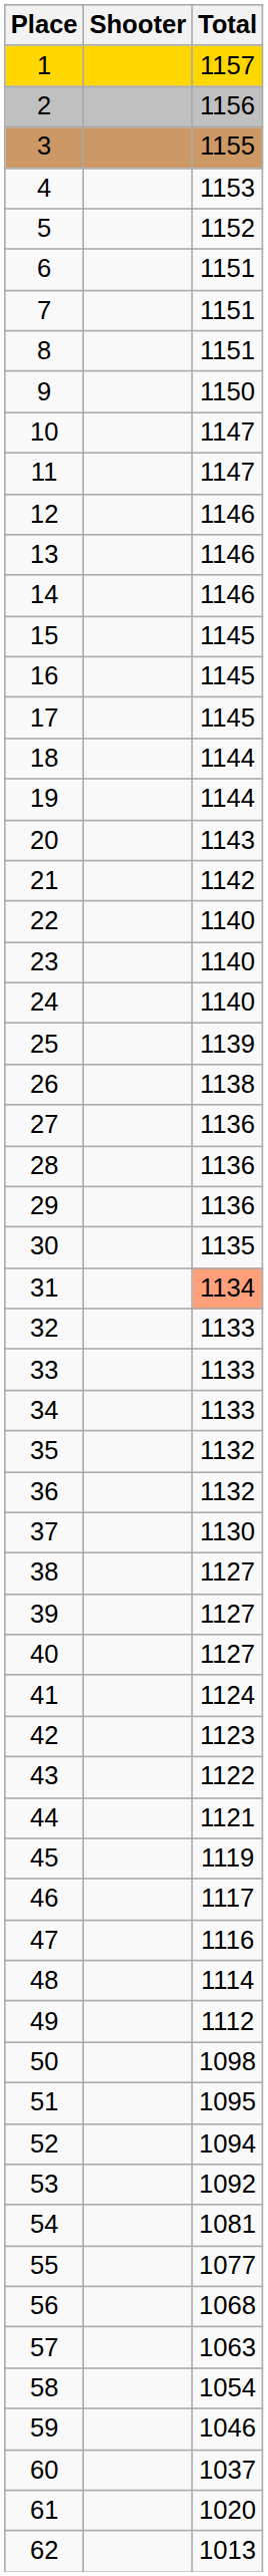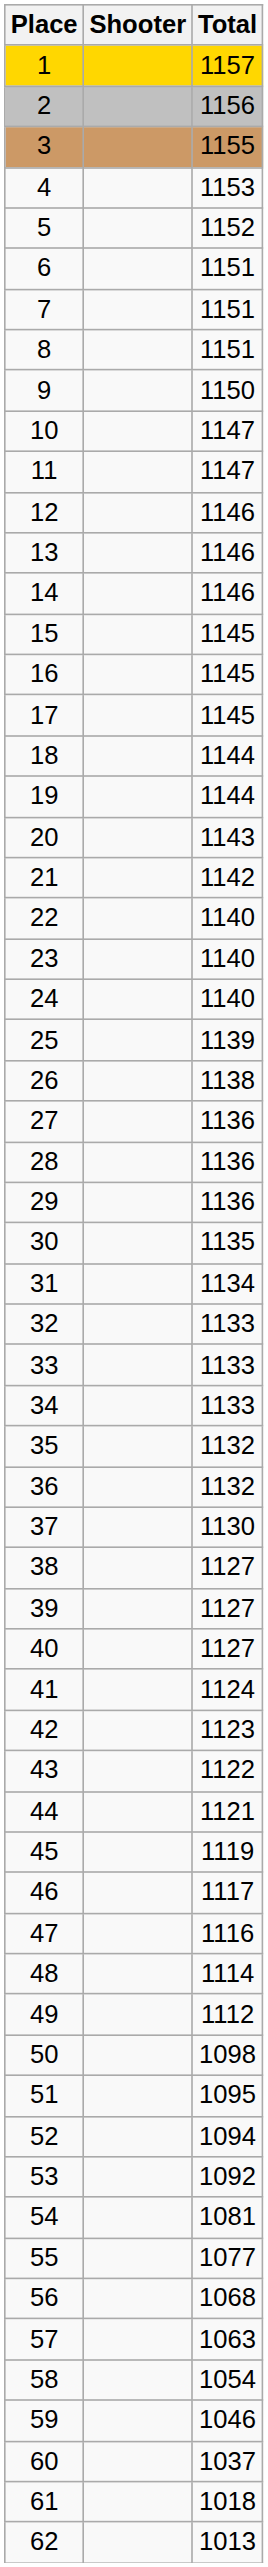31 | Total: lightsalmon background -> no background
61 | Total: 1020 -> 1018
